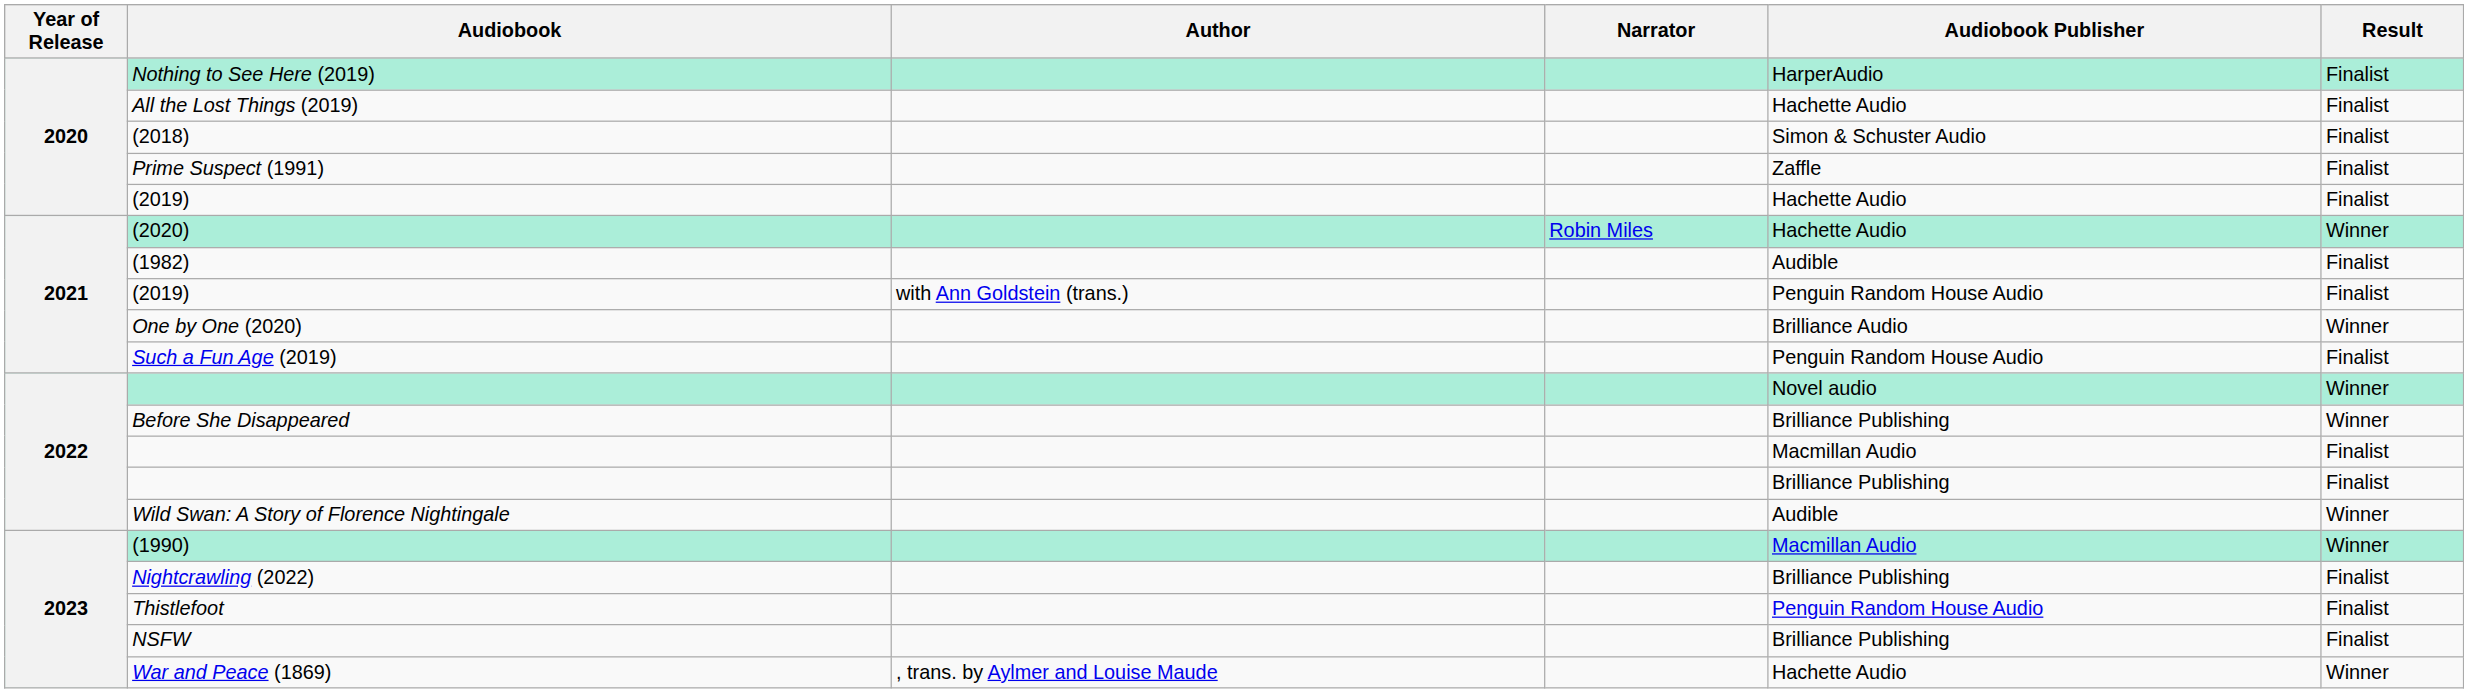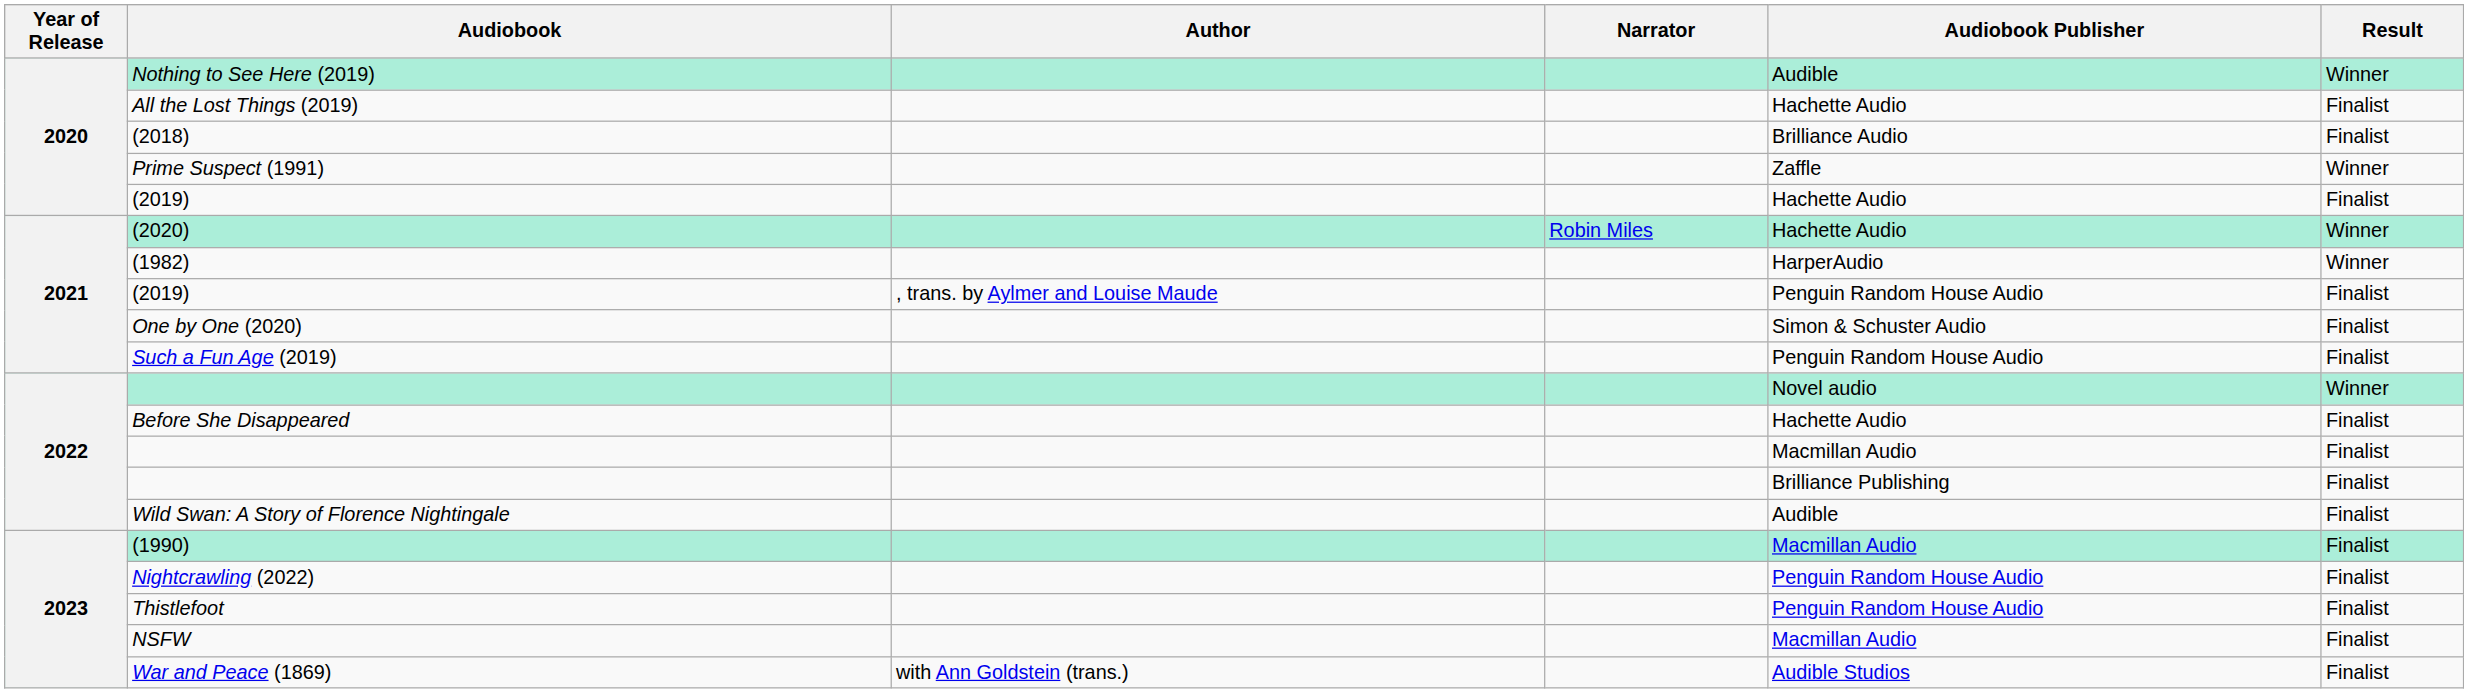Nothing to See Here (2019) | Audiobook Publisher: HarperAudio -> Audible
Nothing to See Here (2019) | Result: Finalist -> Winner
(2018) | Audiobook Publisher: Simon & Schuster Audio -> Brilliance Audio
Prime Suspect (1991) | Result: Finalist -> Winner
(1982) | Audiobook Publisher: Audible -> HarperAudio
(1982) | Result: Finalist -> Winner
2021 / (2019) | Author: with Ann Goldstein (trans.) -> , trans. by Aylmer and Louise Maude
One by One (2020) | Audiobook Publisher: Brilliance Audio -> Simon & Schuster Audio
One by One (2020) | Result: Winner -> Finalist
Before She Disappeared | Audiobook Publisher: Brilliance Publishing -> Hachette Audio
Before She Disappeared | Result: Winner -> Finalist
Wild Swan: A Story of Florence Nightingale | Result: Winner -> Finalist
(1990) | Result: Winner -> Finalist
Nightcrawling (2022) | Audiobook Publisher: Brilliance Publishing -> Penguin Random House Audio
NSFW | Audiobook Publisher: Brilliance Publishing -> Macmillan Audio
War and Peace (1869) | Author: , trans. by Aylmer and Louise Maude -> with Ann Goldstein (trans.)
War and Peace (1869) | Audiobook Publisher: Hachette Audio -> Audible Studios
War and Peace (1869) | Result: Winner -> Finalist
